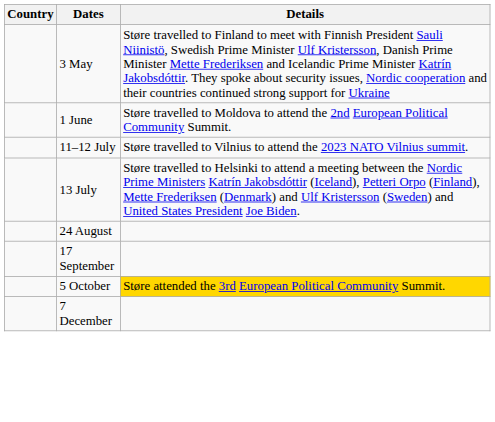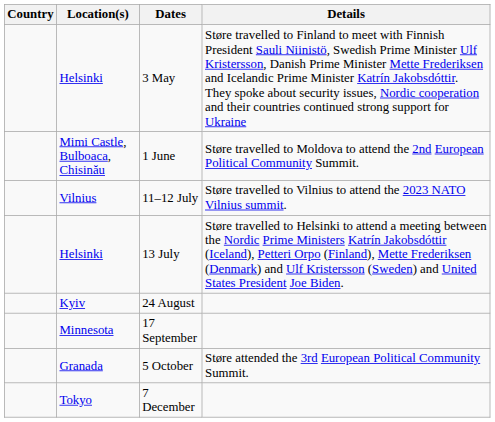+ column: Location(s) | Helsinki | Mimi Castle, Bulboaca, Chisinău | Vilnius | Helsinki | Kyiv | Minnesota | Granada | Tokyo
5 October | Details: gold background -> no background
